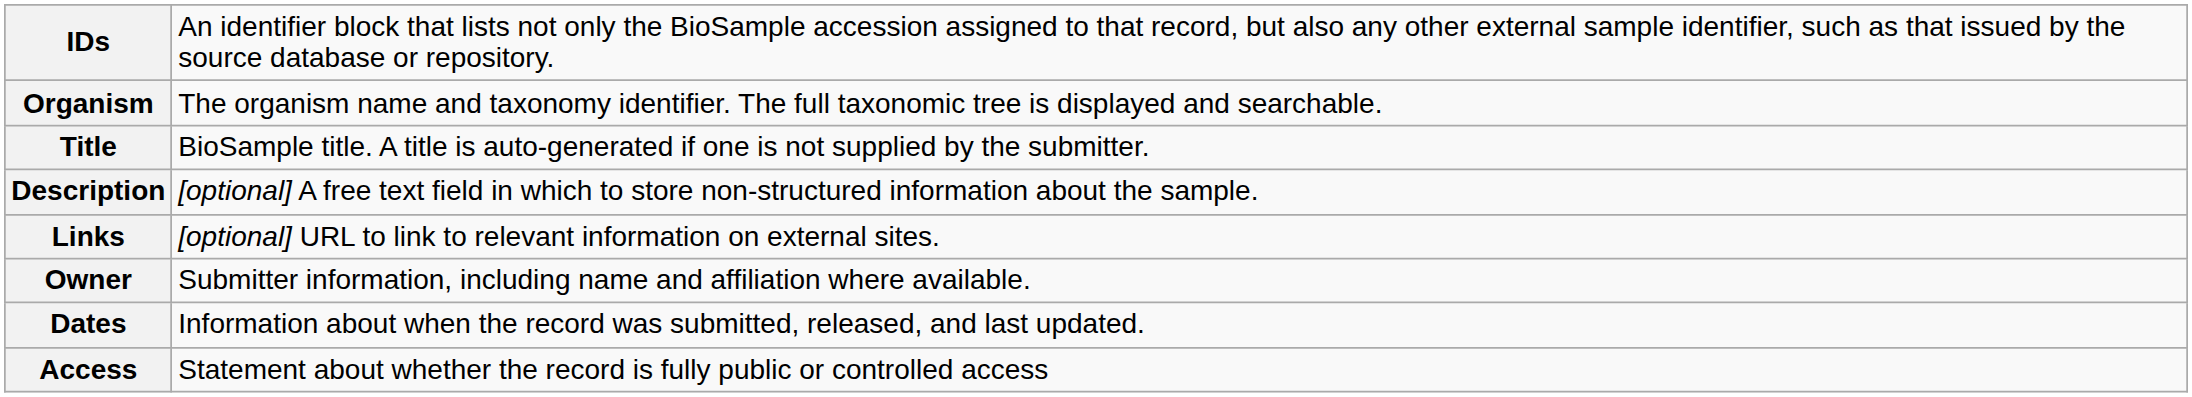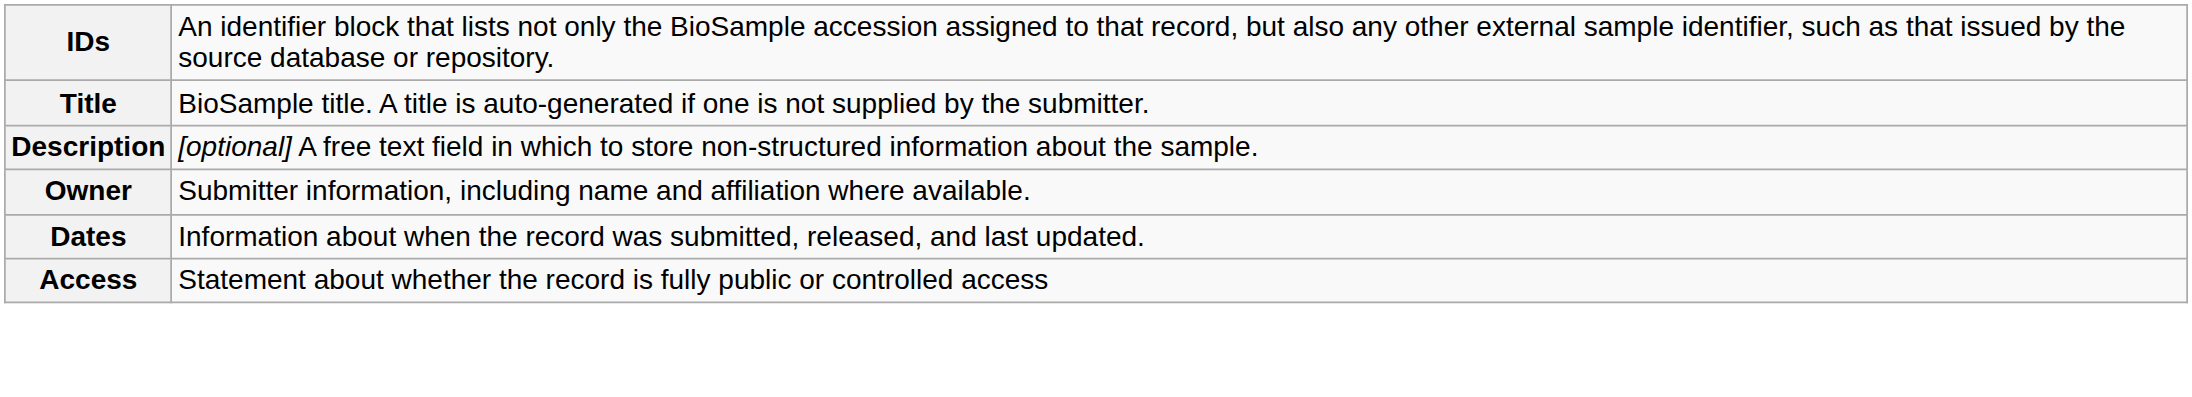- row: Organism | The organism name and taxonomy identifier. The full taxonomic tree is displayed and searchable.
- row: Links | [optional] URL to link to relevant information on external sites.
